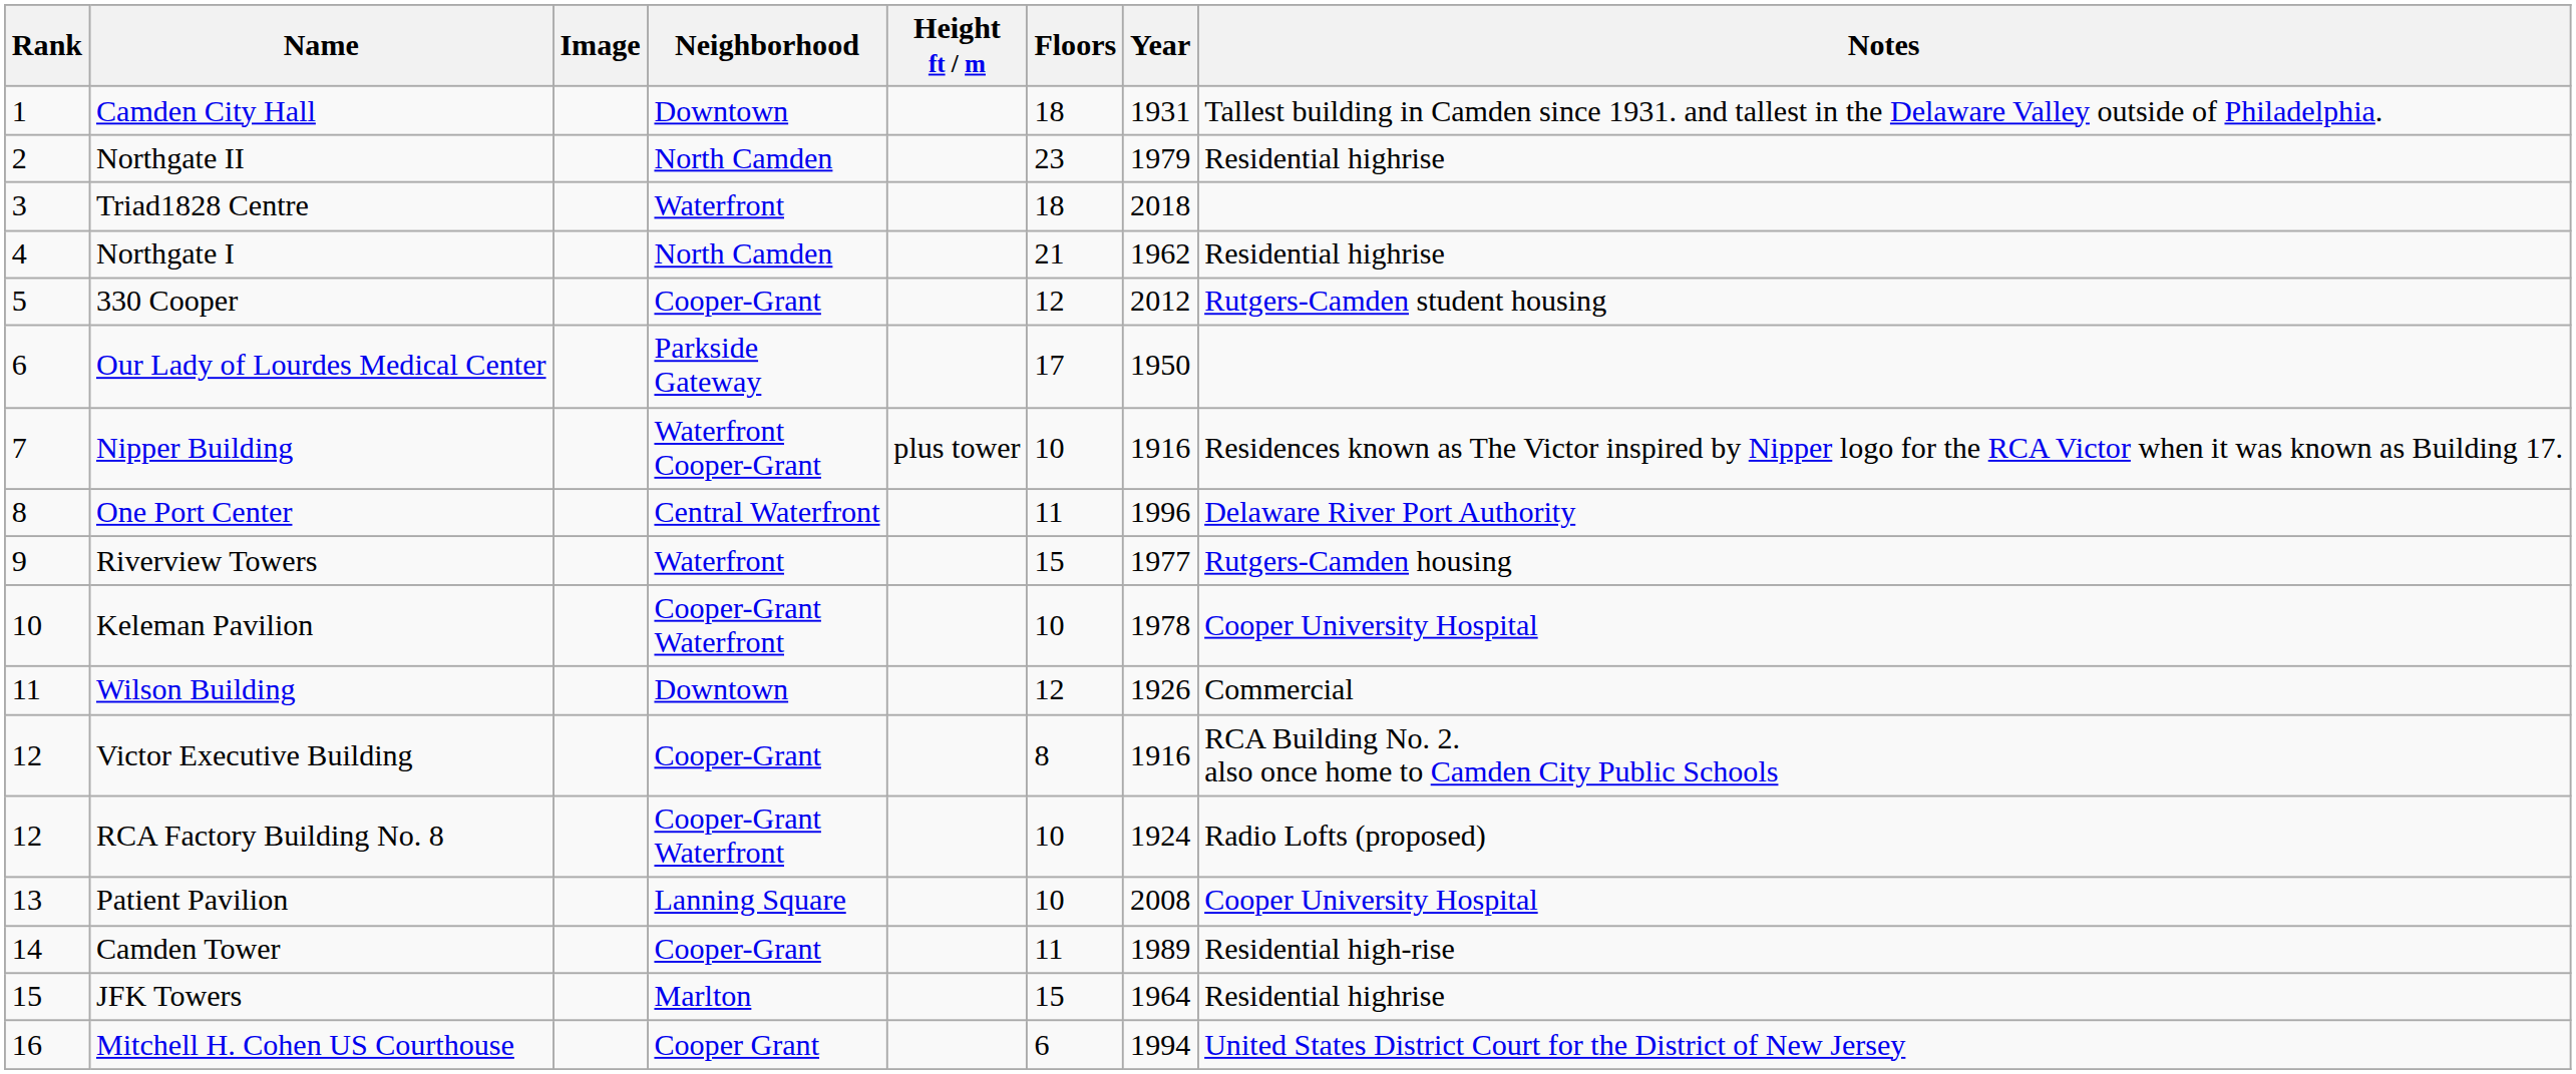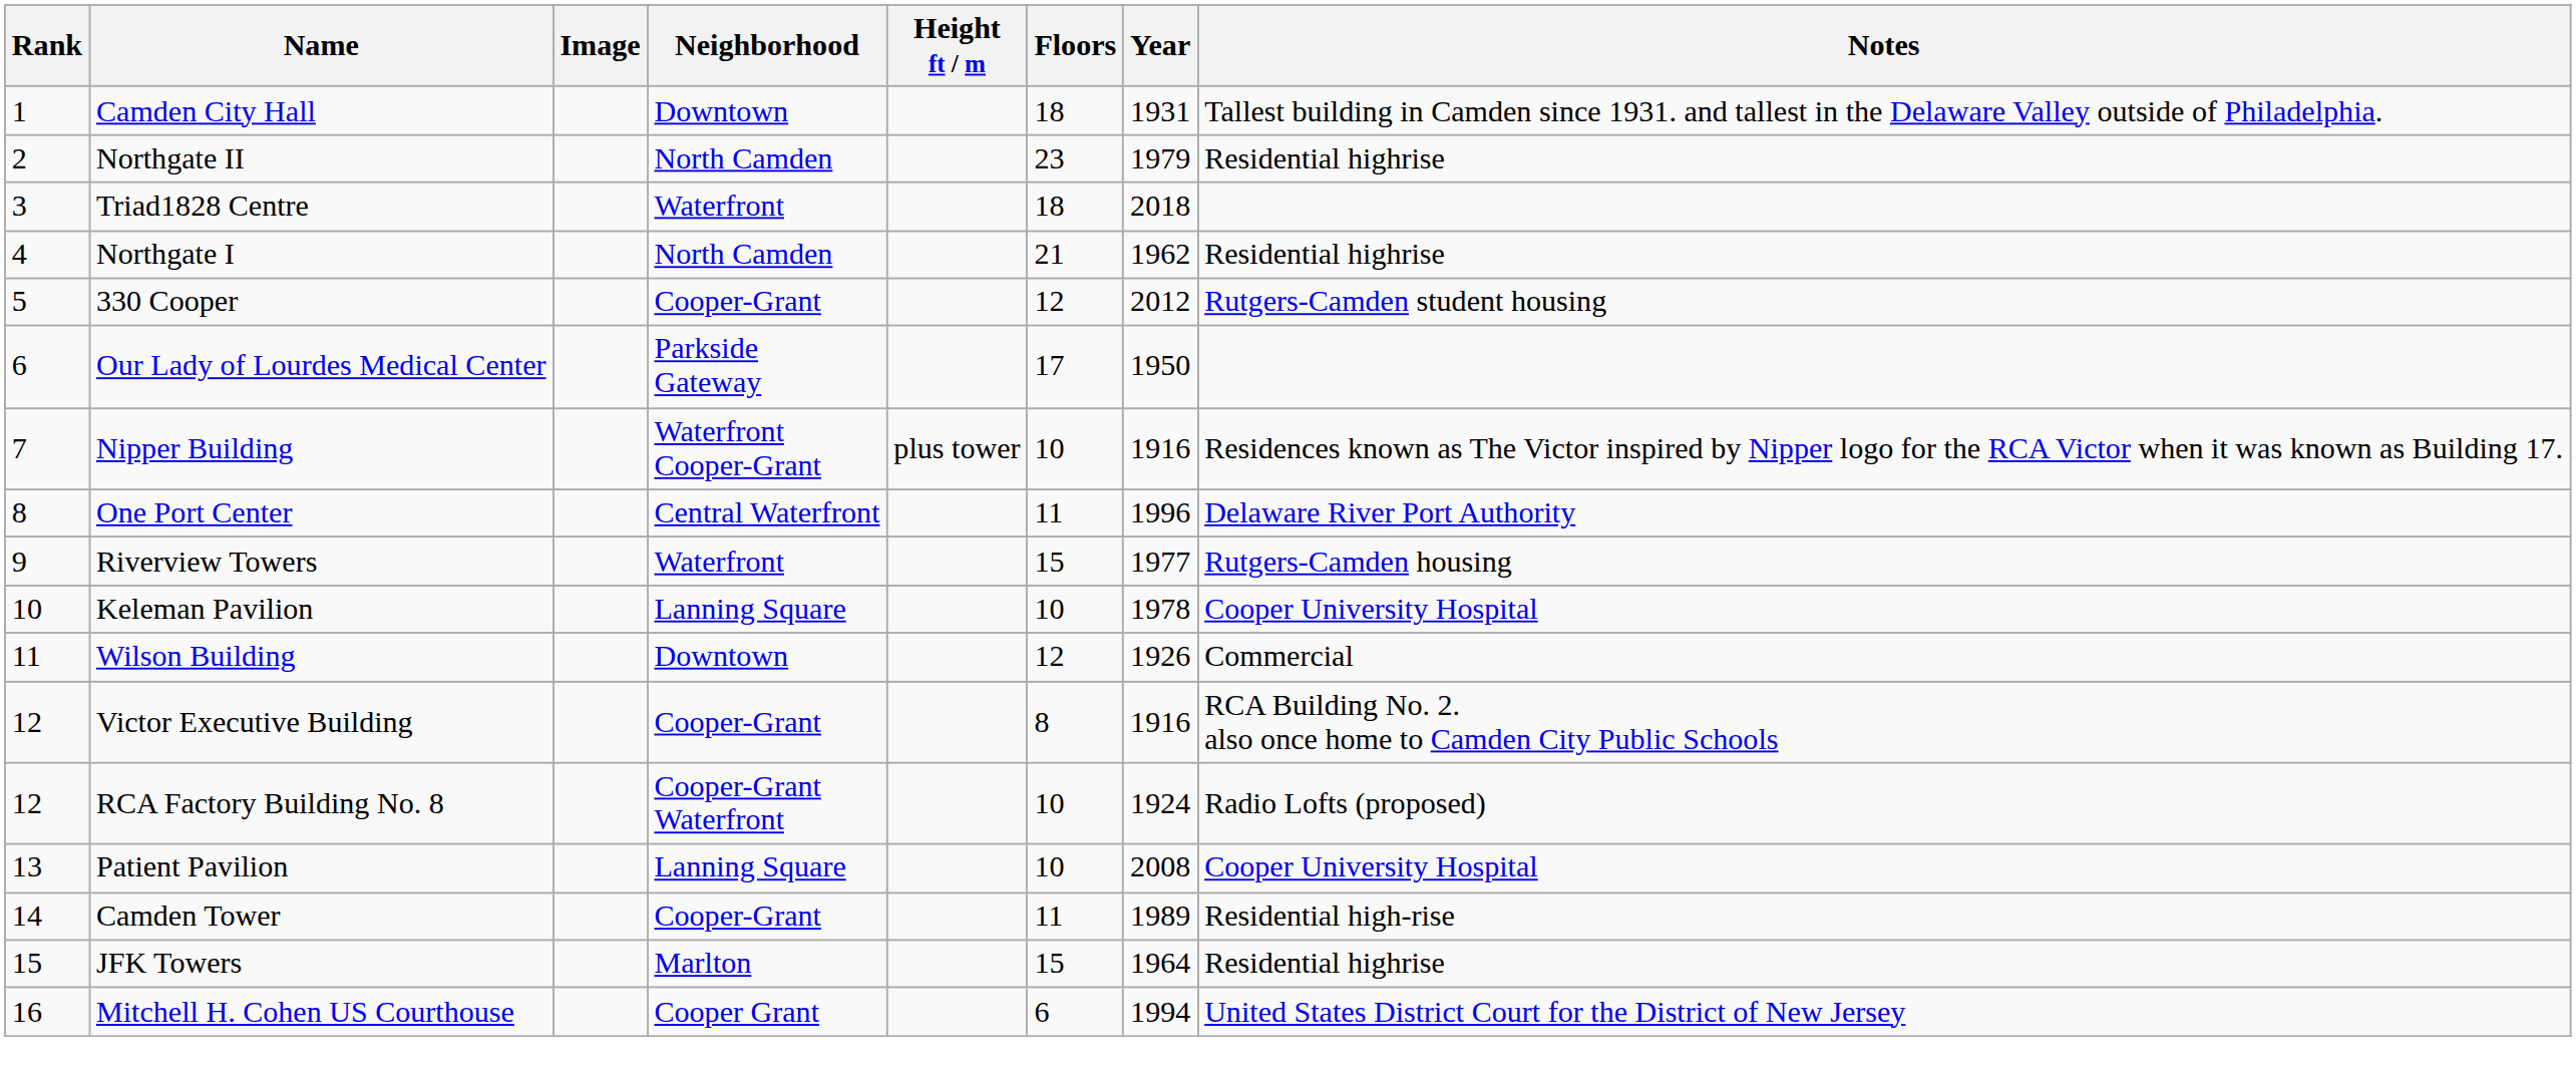Keleman Pavilion | Neighborhood: Cooper-Grant Waterfront -> Lanning Square
